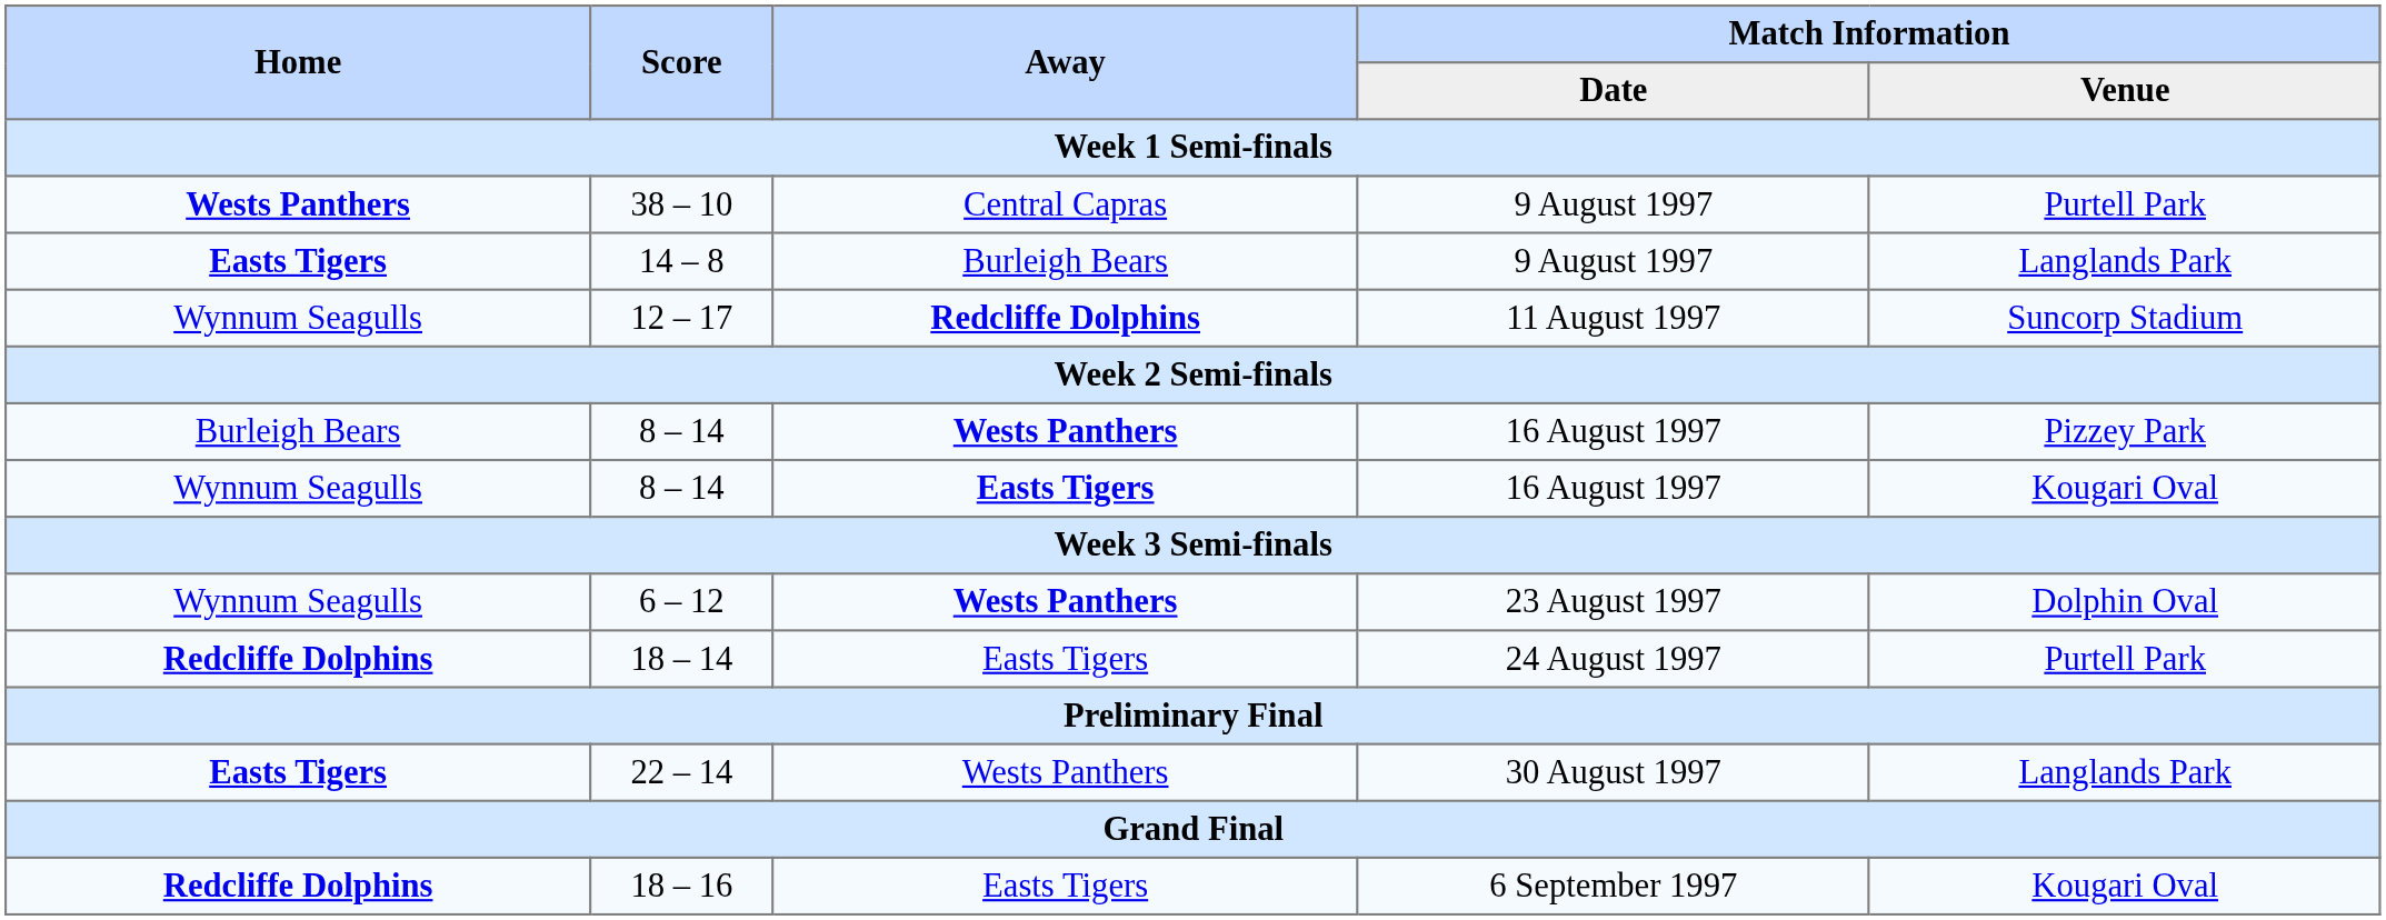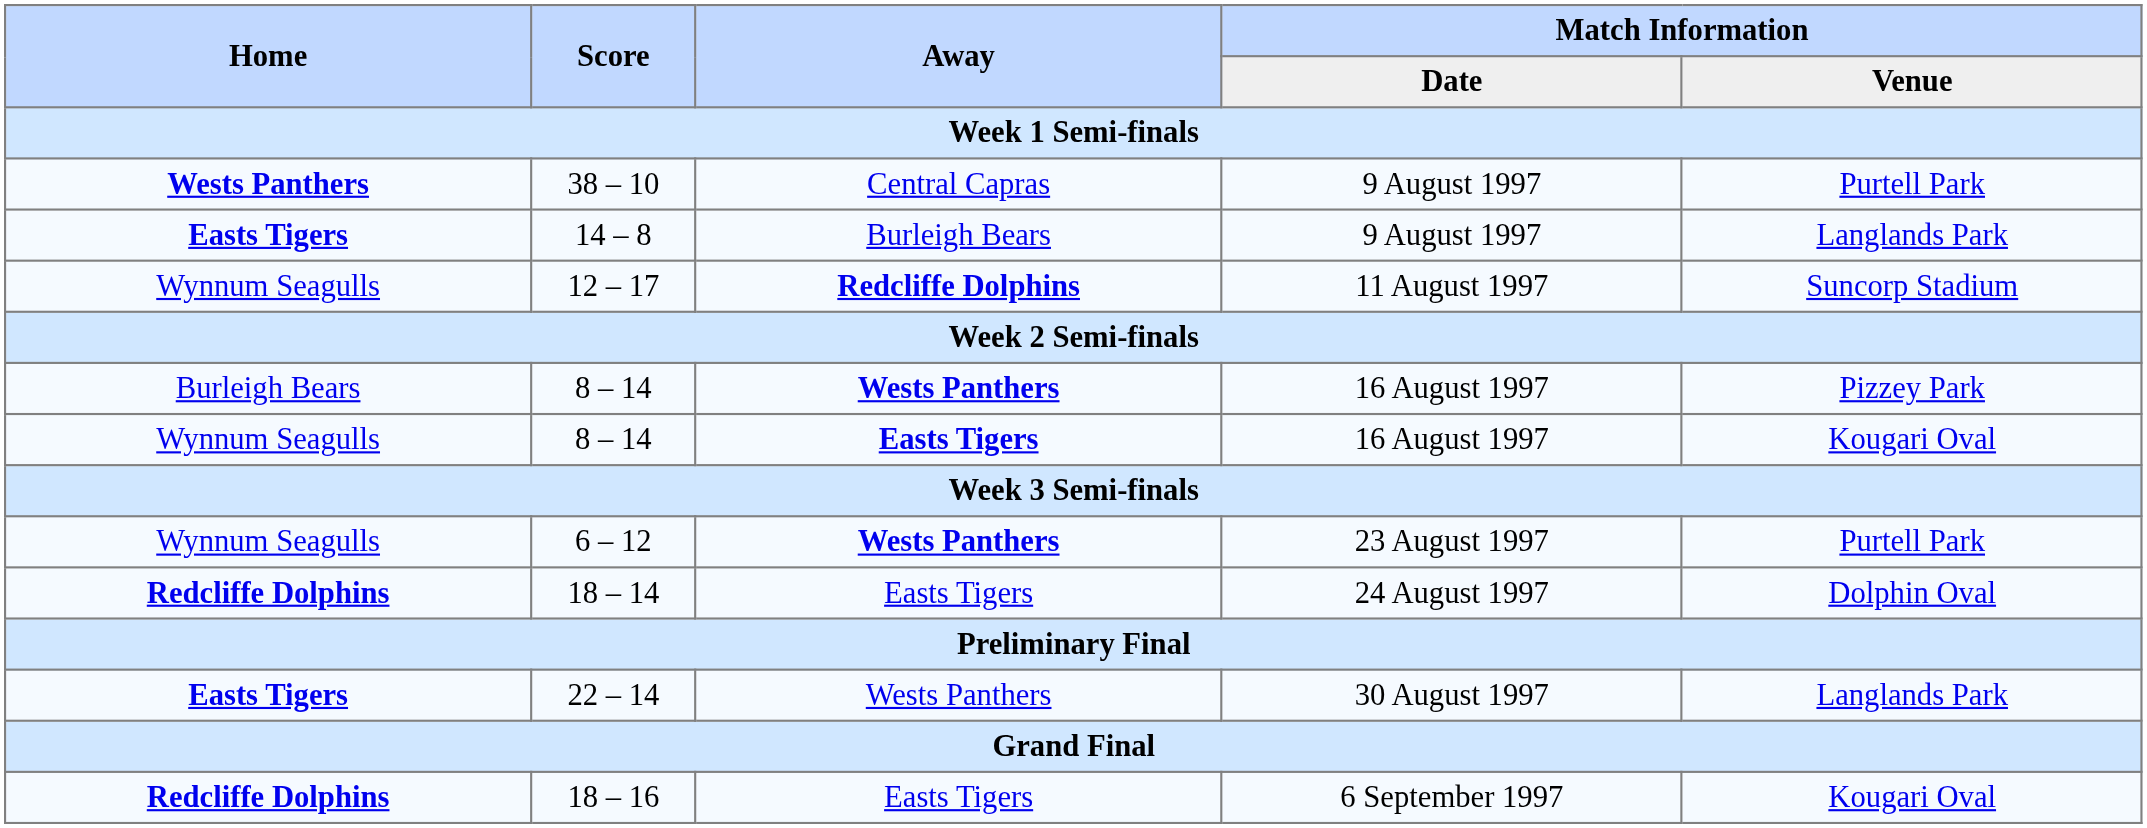6 – 12 | Match Information / Venue: Dolphin Oval -> Purtell Park
18 – 14 | Match Information / Venue: Purtell Park -> Dolphin Oval
